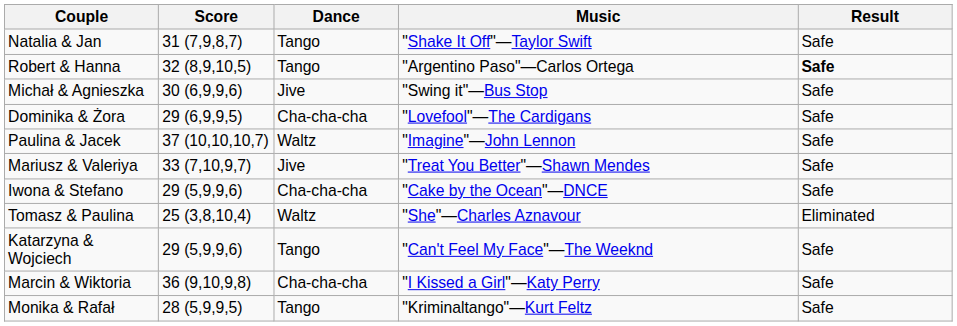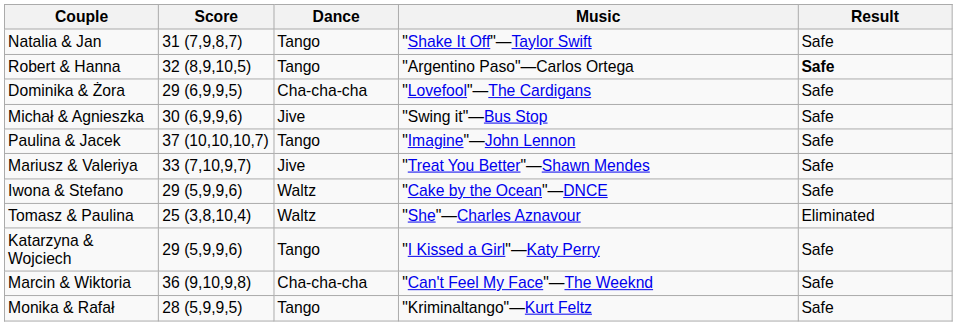rows swapped: Dominika & Żora <-> Michał & Agnieszka
Paulina & Jacek | Dance: Waltz -> Tango
Iwona & Stefano | Dance: Cha-cha-cha -> Waltz
Katarzyna & Wojciech | Music: "Can't Feel My Face"—The Weeknd -> "I Kissed a Girl"—Katy Perry
Marcin & Wiktoria | Music: "I Kissed a Girl"—Katy Perry -> "Can't Feel My Face"—The Weeknd
